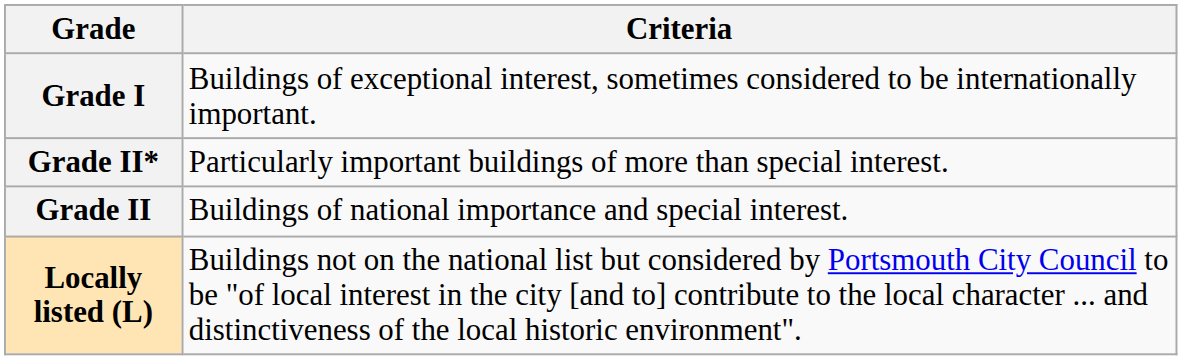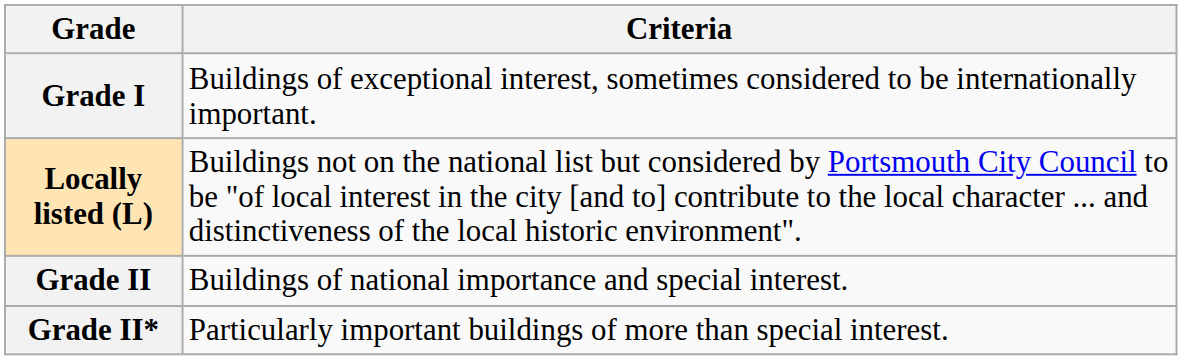rows swapped: Grade II* <-> Locally listed (L)
